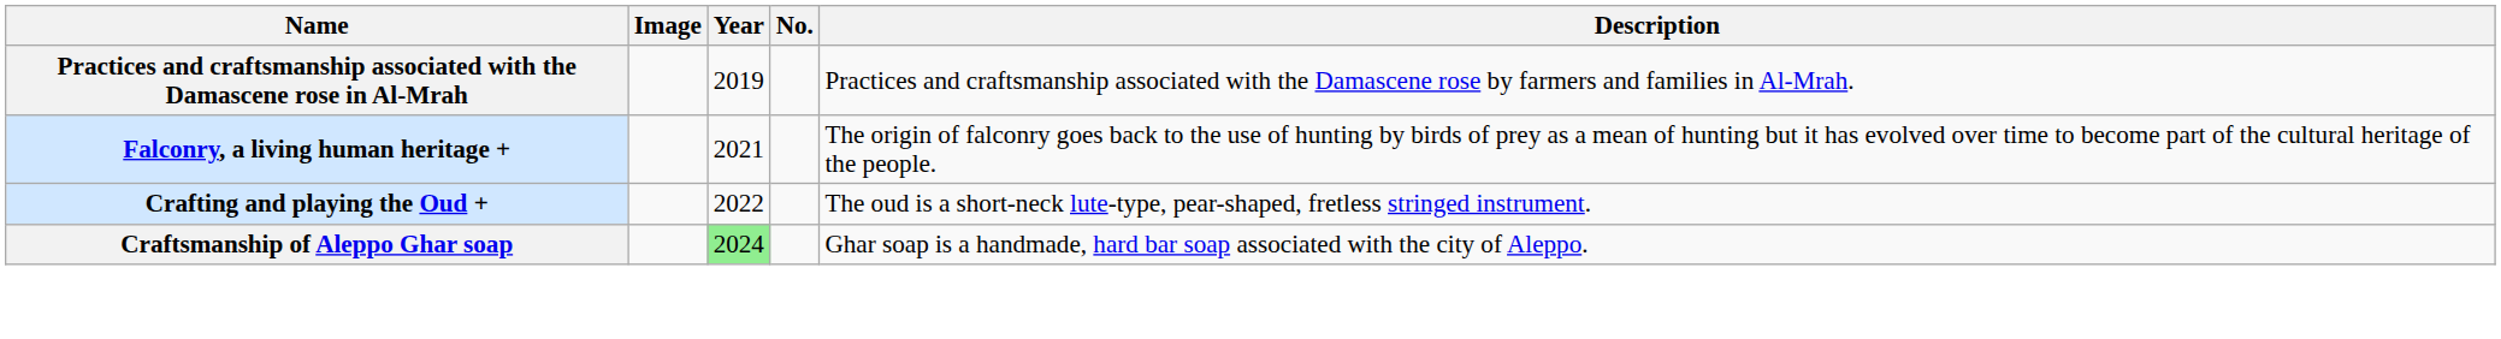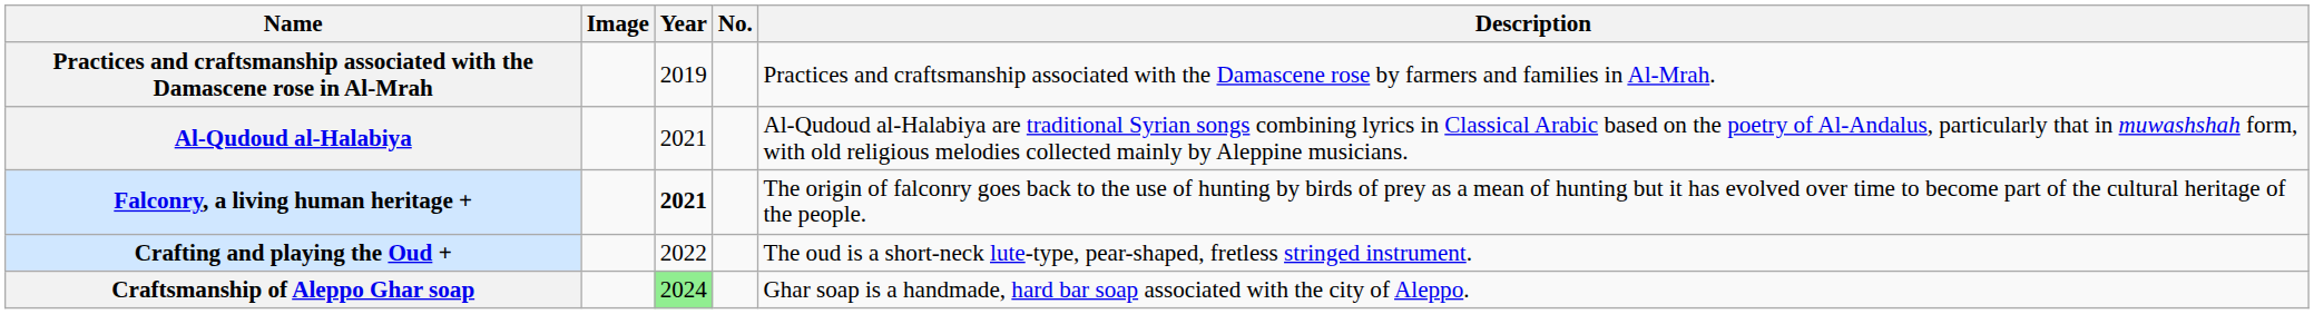+ row: Al-Qudoud al-Halabiya | 2021 | Al-Qudoud al-Halabiya are traditional Syrian songs combining lyrics in Classical Arabic based on the poetry of Al-Andalus, particularly that in muwashshah form, with old religious melodies collected mainly by Aleppine musicians.
Falconry, a living human heritage + | Year: normal -> bold
